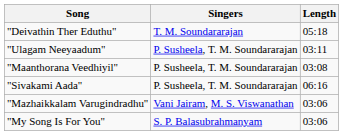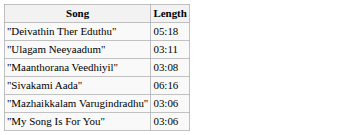- column: Singers | T. M. Soundararajan | P. Susheela, T. M. Soundararajan | P. Susheela, T. M. Soundararajan | P. Susheela, T. M. Soundararajan | Vani Jairam, M. S. Viswanathan | S. P. Balasubrahmanyam
